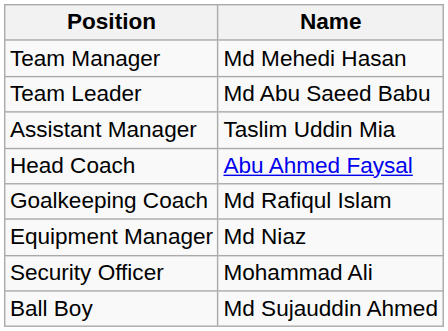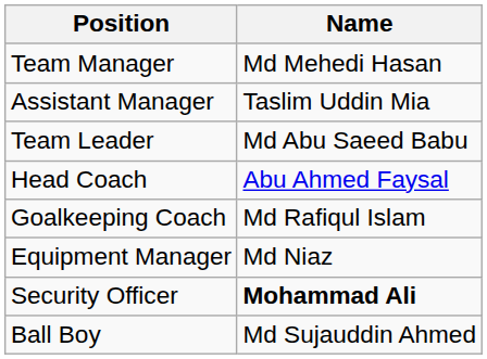rows swapped: Team Leader <-> Assistant Manager
Security Officer | Name: normal -> bold
